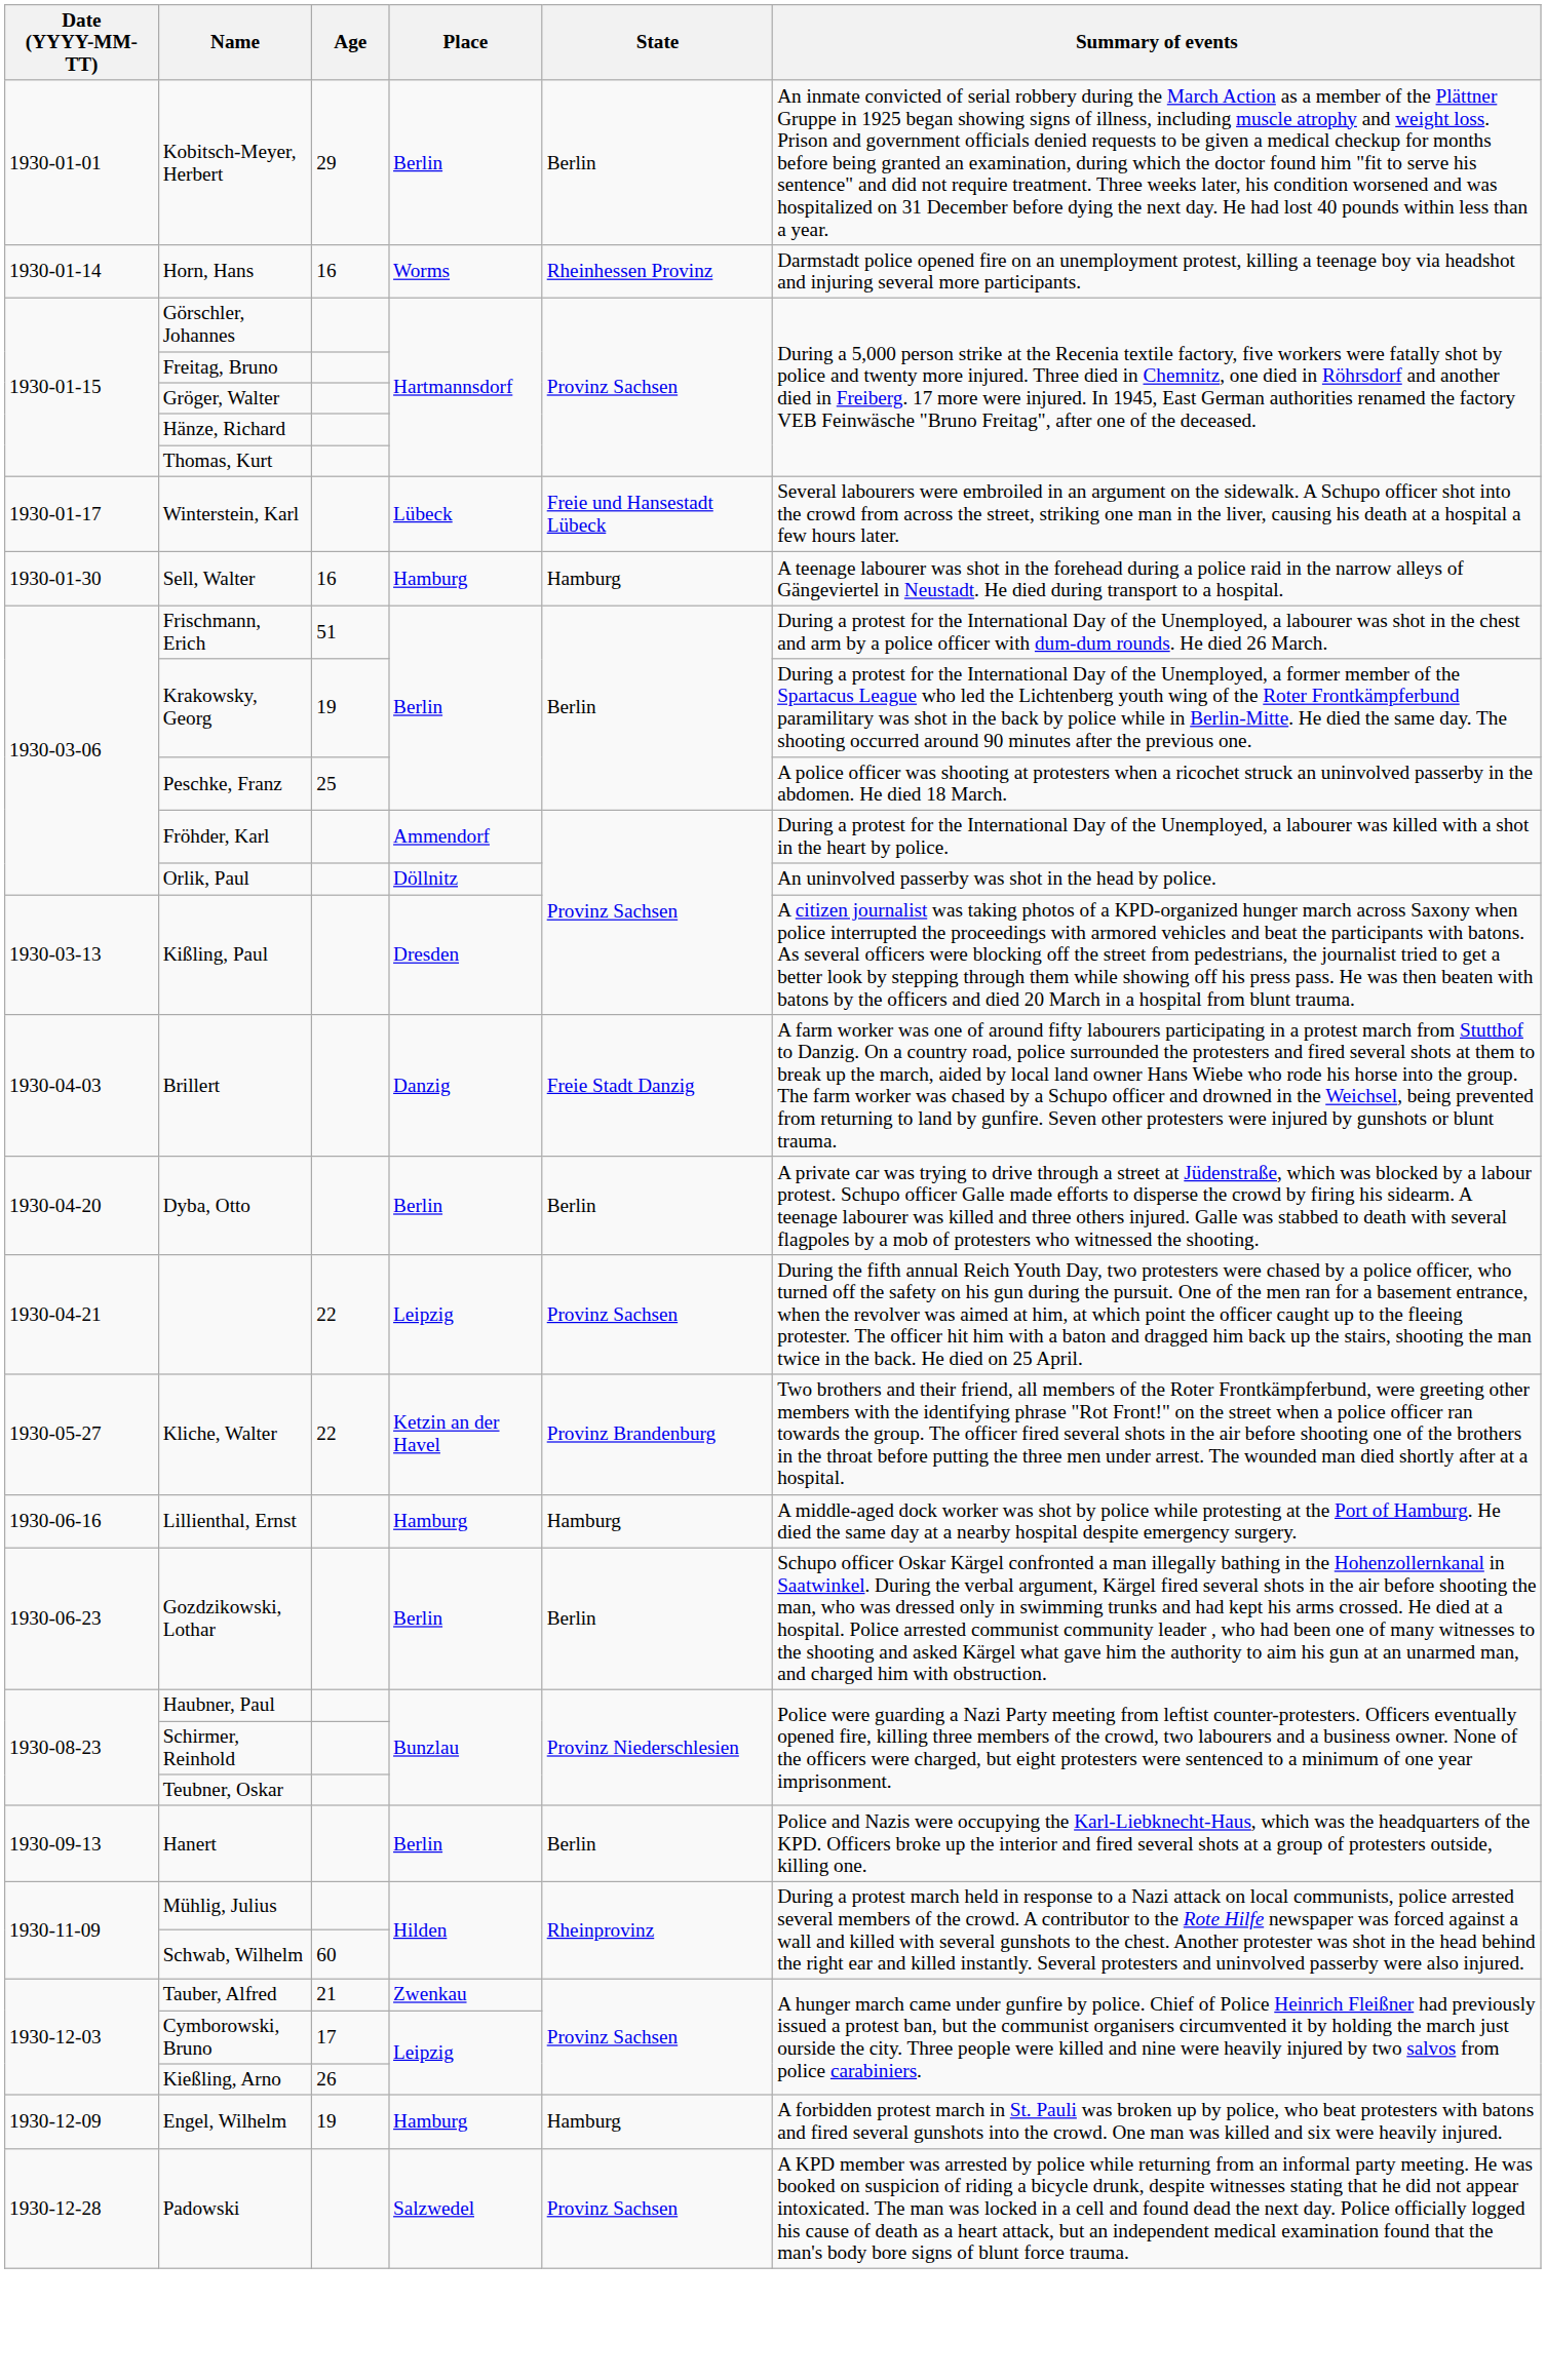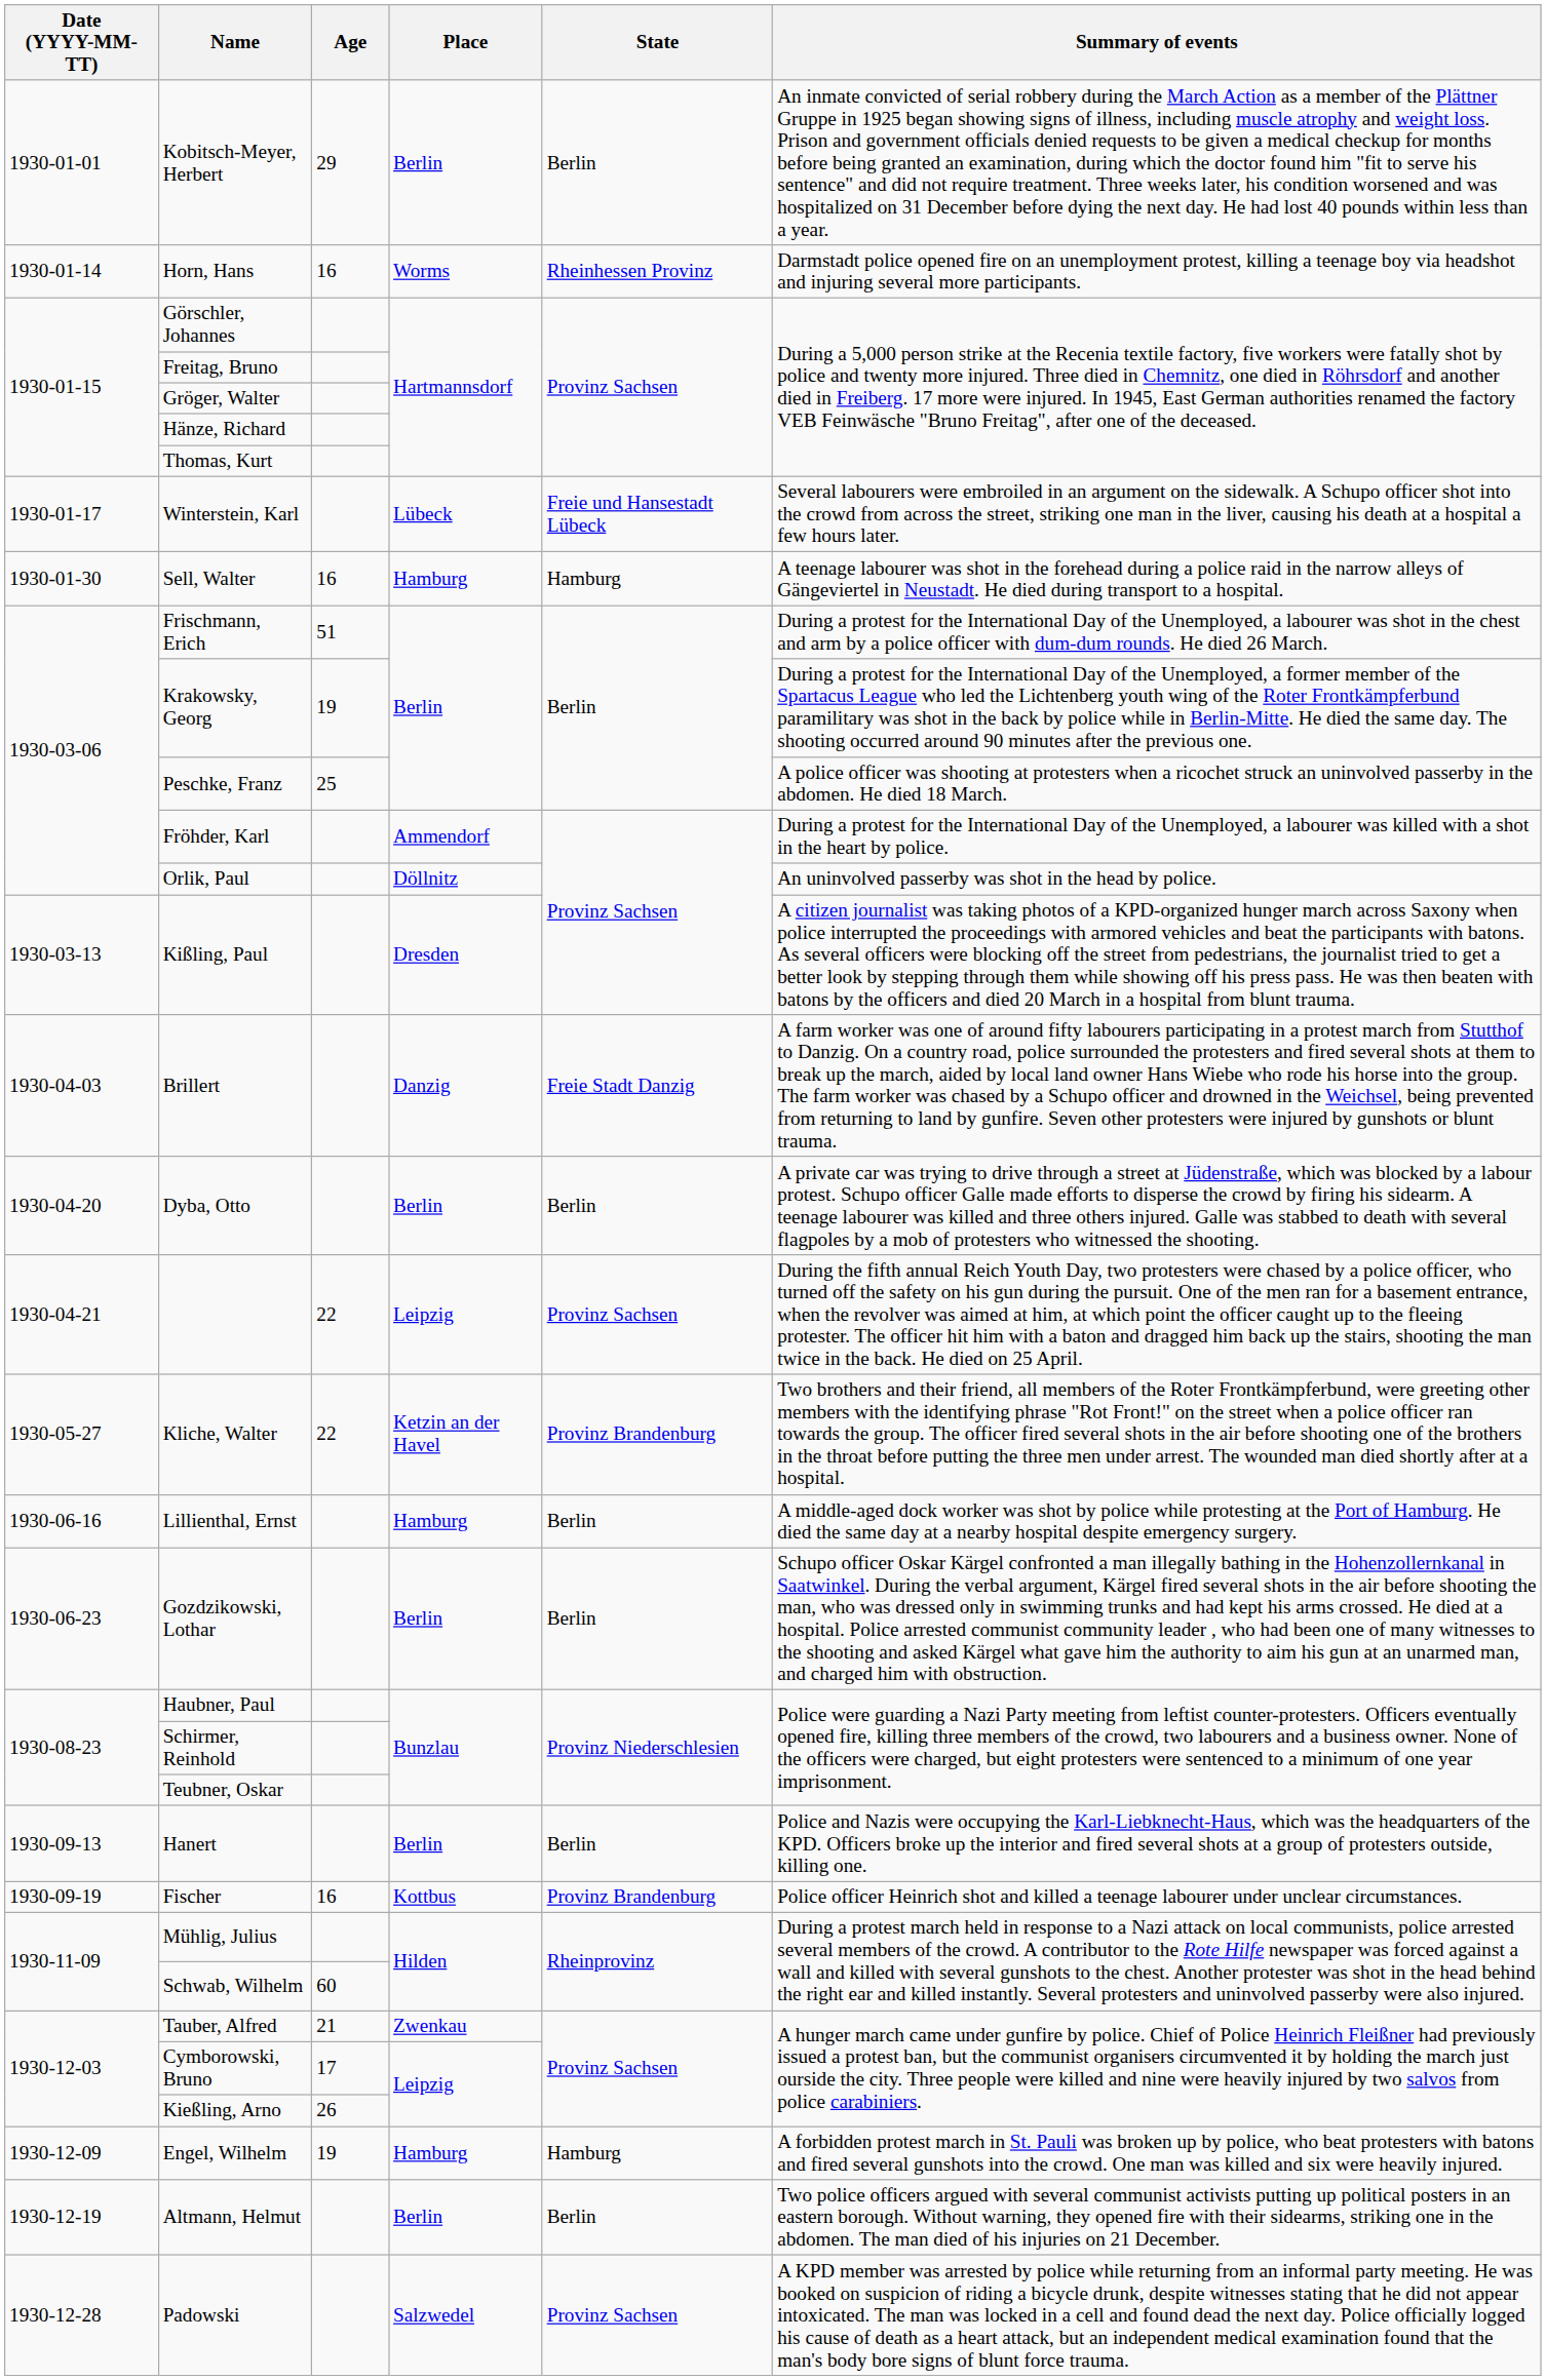Lillienthal, Ernst | State: Hamburg -> Berlin
+ row: 1930-09-19 | Fischer | 16 | Kottbus | Provinz Brandenburg | Police officer Heinrich shot and killed a teenage labourer under unclear circumstances.
+ row: 1930-12-19 | Altmann, Helmut | Berlin | Berlin | Two police officers argued with several communist activists putting up political posters in an eastern borough. Without warning, they opened fire with their sidearms, striking one in the abdomen. The man died of his injuries on 21 December.
